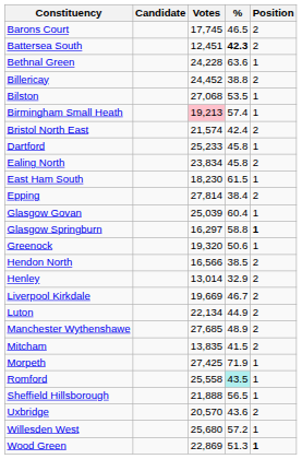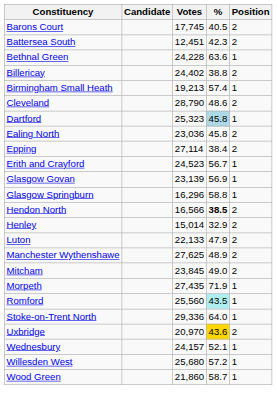Barons Court | %: 46.5 -> 40.5
Battersea South | %: bold -> normal
Billericay | Votes: 24,452 -> 24,402
- row: Bilston | 27,068 | 53.5 | 1
Birmingham Small Heath | Votes: pink background -> no background
- row: Bristol North East | 21,574 | 42.4 | 2
+ row: Cleveland | 28,790 | 48.6 | 2
Dartford | Votes: 25,233 -> 25,323
Dartford | %: no background -> lightblue background
Ealing North | Votes: 23,834 -> 23,036
- row: East Ham South | 18,230 | 61.5 | 1
Epping | Votes: 27,814 -> 27,114
+ row: Erith and Crayford | 24,523 | 56.7 | 1
Glasgow Govan | Votes: 25,039 -> 23,139
Glasgow Govan | %: 60.4 -> 56.9
Glasgow Springburn | Votes: 16,297 -> 16,296
Glasgow Springburn | Position: bold -> normal
- row: Greenock | 19,320 | 50.6 | 1
Hendon North | %: normal -> bold
Henley | Votes: 13,014 -> 15,014
- row: Liverpool Kirkdale | 19,669 | 46.7 | 2
Luton | Votes: 22,134 -> 22,133
Luton | %: 44.9 -> 47.9
Manchester Wythenshawe | Votes: 27,685 -> 27,625
Mitcham | Votes: 13,835 -> 23,845
Mitcham | %: 41.5 -> 49.0
Morpeth | Votes: 27,425 -> 27,435
Romford | Votes: 25,558 -> 25,560
- row: Sheffield Hillsborough | 21,888 | 56.5 | 1
+ row: Stoke-on-Trent North | 29,336 | 64.0 | 1
Uxbridge | Votes: 20,570 -> 20,970
Uxbridge | %: no background -> gold background
+ row: Wednesbury | 24,157 | 52.1 | 1
Wood Green | Votes: 22,869 -> 21,860
Wood Green | %: 51.3 -> 58.7
Wood Green | Position: bold -> normal
